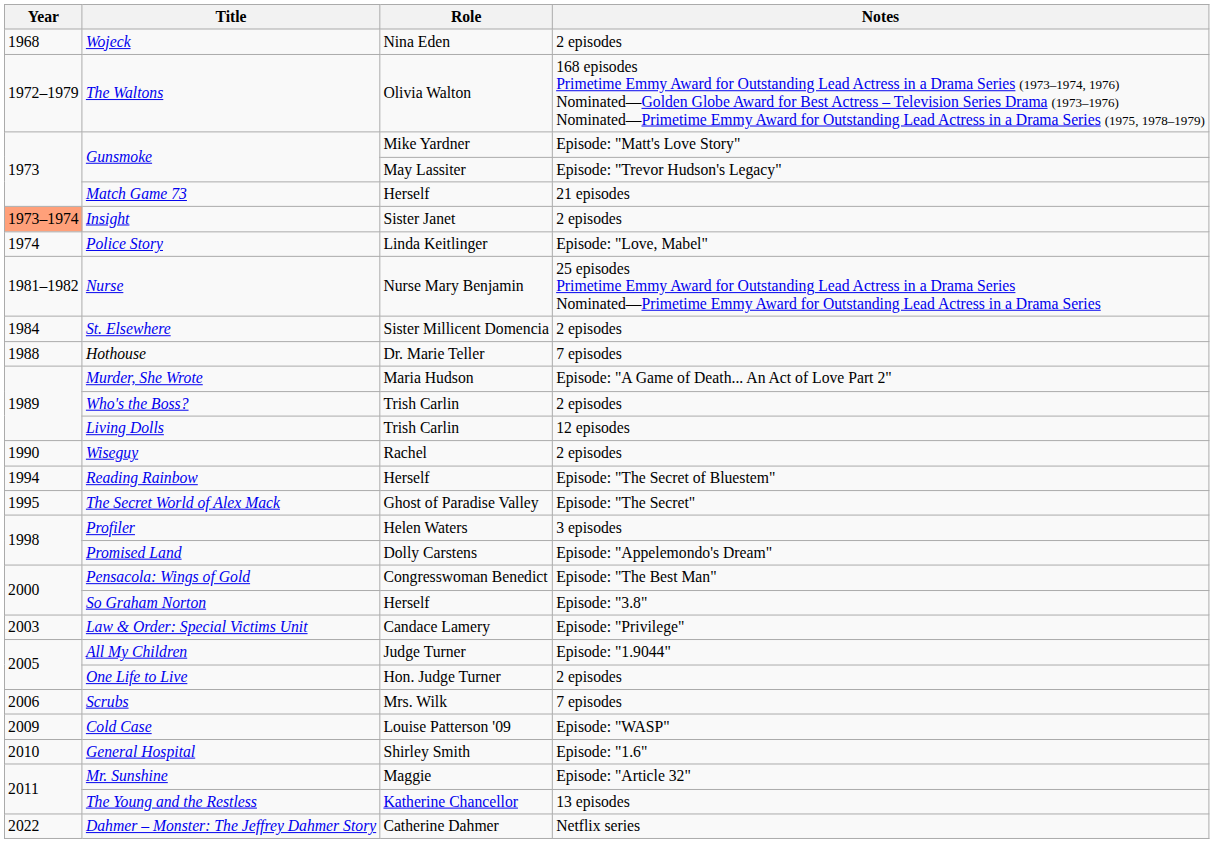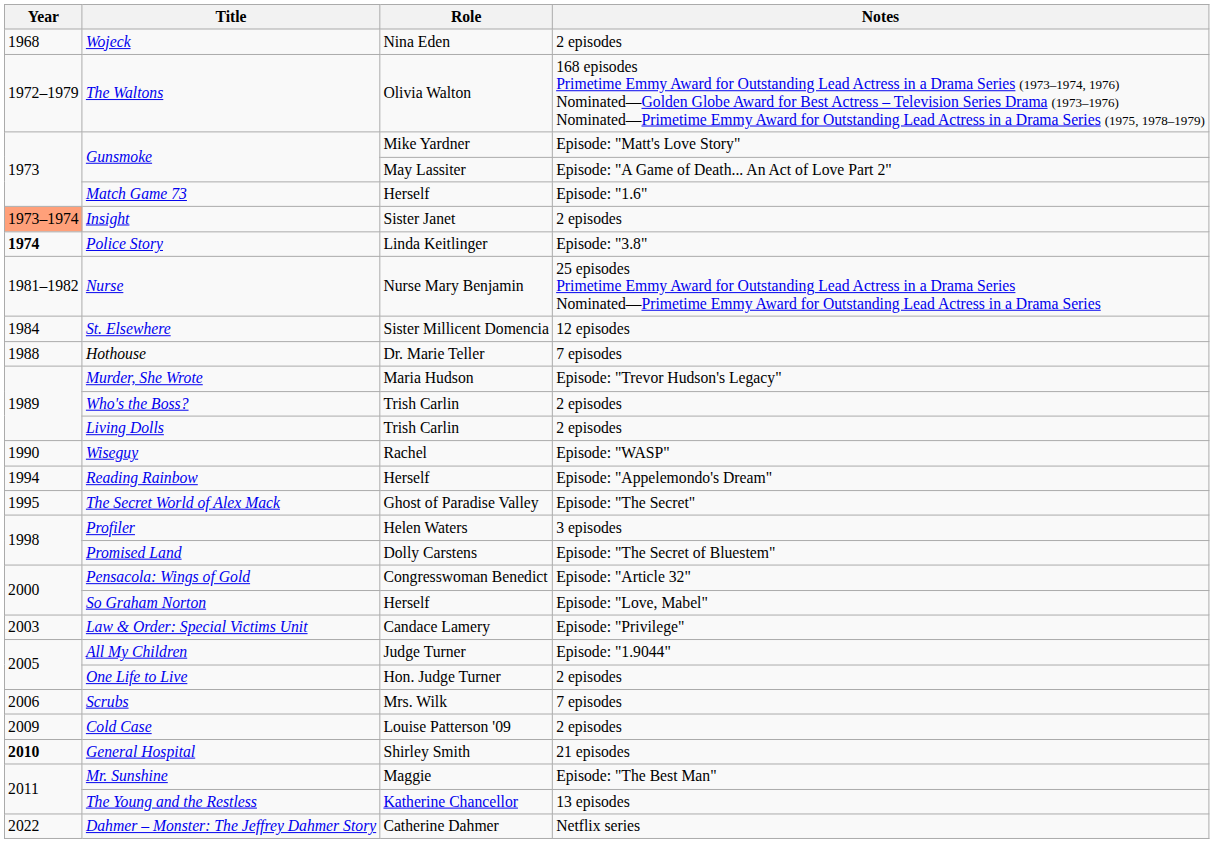Gunsmoke / May Lassiter | Notes: Episode: "Trevor Hudson's Legacy" -> Episode: "A Game of Death... An Act of Love Part 2"
Match Game 73 | Notes: 21 episodes -> Episode: "1.6"
Police Story | Year: normal -> bold
Police Story | Notes: Episode: "Love, Mabel" -> Episode: "3.8"
St. Elsewhere | Notes: 2 episodes -> 12 episodes
Murder, She Wrote | Notes: Episode: "A Game of Death... An Act of Love Part 2" -> Episode: "Trevor Hudson's Legacy"
Living Dolls | Notes: 12 episodes -> 2 episodes
Wiseguy | Notes: 2 episodes -> Episode: "WASP"
Reading Rainbow | Notes: Episode: "The Secret of Bluestem" -> Episode: "Appelemondo's Dream"
Promised Land | Notes: Episode: "Appelemondo's Dream" -> Episode: "The Secret of Bluestem"
Pensacola: Wings of Gold | Notes: Episode: "The Best Man" -> Episode: "Article 32"
So Graham Norton | Notes: Episode: "3.8" -> Episode: "Love, Mabel"
Cold Case | Notes: Episode: "WASP" -> 2 episodes
General Hospital | Year: normal -> bold
General Hospital | Notes: Episode: "1.6" -> 21 episodes
Mr. Sunshine | Notes: Episode: "Article 32" -> Episode: "The Best Man"
